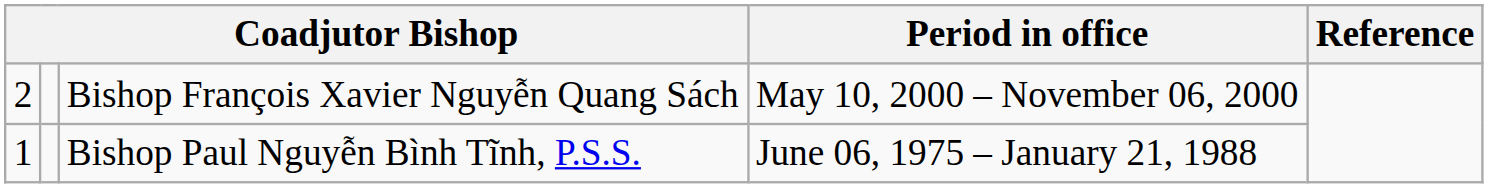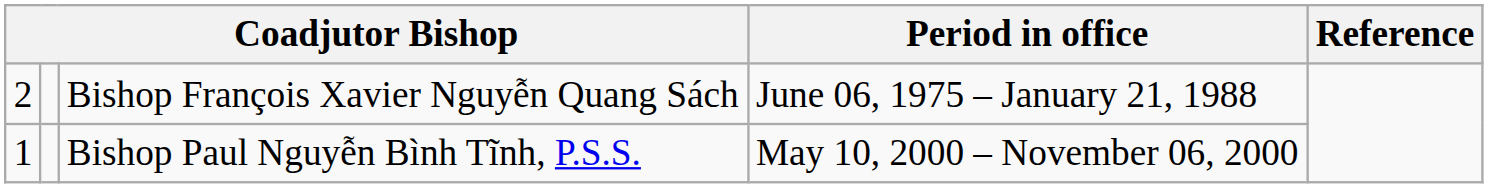Bishop François Xavier Nguyễn Quang Sách | Period in office: May 10, 2000 – November 06, 2000 -> June 06, 1975 – January 21, 1988
Bishop Paul Nguyễn Bình Tĩnh, P.S.S. | Period in office: June 06, 1975 – January 21, 1988 -> May 10, 2000 – November 06, 2000
